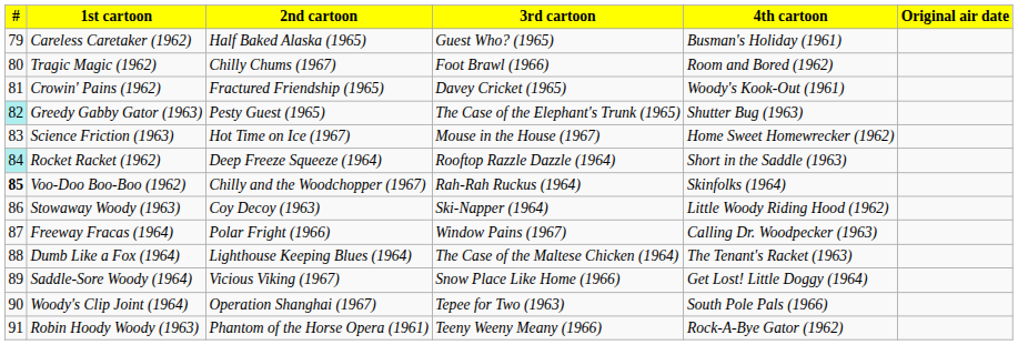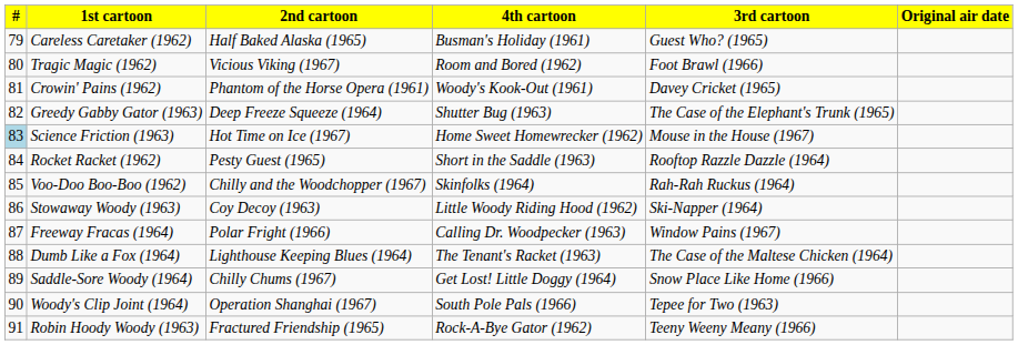columns swapped: 3rd cartoon <-> 4th cartoon
Tragic Magic (1962) | 2nd cartoon: Chilly Chums (1967) -> Vicious Viking (1967)
Crowin' Pains (1962) | 2nd cartoon: Fractured Friendship (1965) -> Phantom of the Horse Opera (1961)
Greedy Gabby Gator (1963) | #: paleturquoise background -> no background
Greedy Gabby Gator (1963) | 2nd cartoon: Pesty Guest (1965) -> Deep Freeze Squeeze (1964)
Science Friction (1963) | #: no background -> lightblue background
Rocket Racket (1962) | #: paleturquoise background -> no background
Rocket Racket (1962) | 2nd cartoon: Deep Freeze Squeeze (1964) -> Pesty Guest (1965)
Voo-Doo Boo-Boo (1962) | #: bold -> normal
Saddle-Sore Woody (1964) | 2nd cartoon: Vicious Viking (1967) -> Chilly Chums (1967)
Robin Hoody Woody (1963) | 2nd cartoon: Phantom of the Horse Opera (1961) -> Fractured Friendship (1965)
